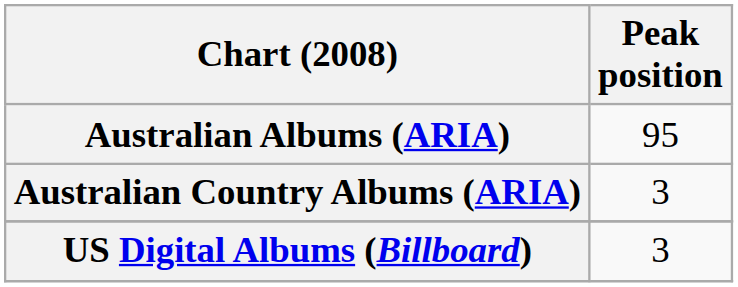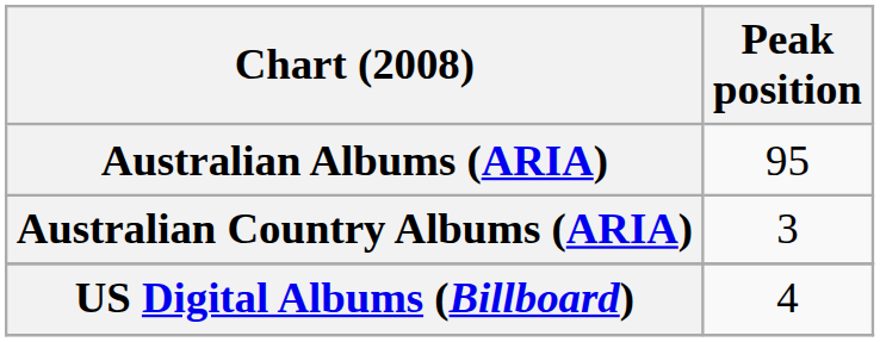US Digital Albums (Billboard) | Peak position: 3 -> 4
